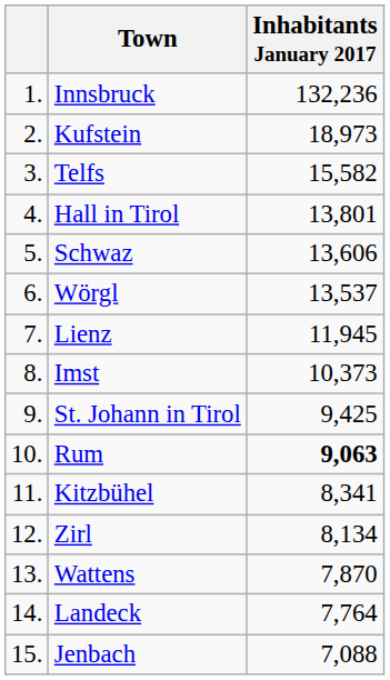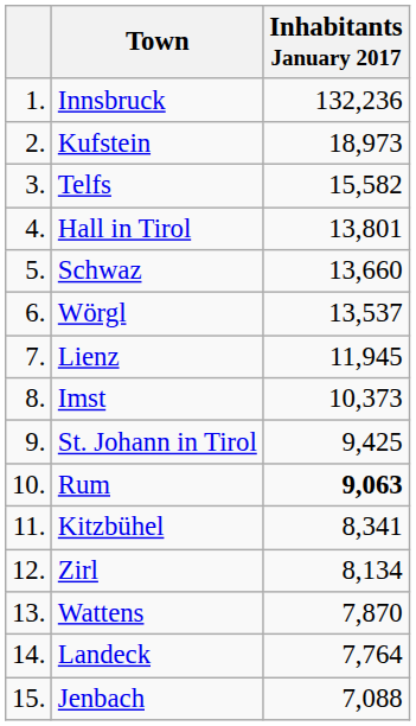Schwaz | Inhabitants January 2017: 13,606 -> 13,660
